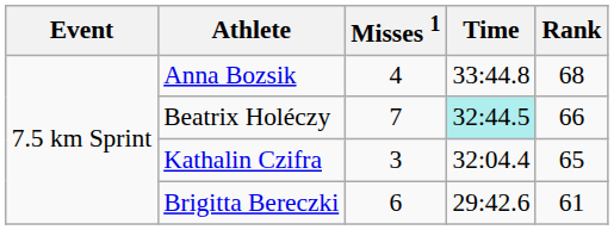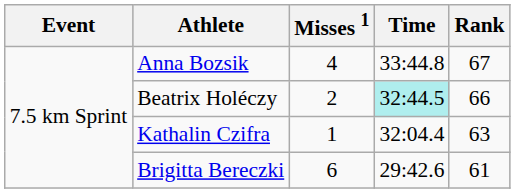Anna Bozsik | Rank: 68 -> 67
Beatrix Holéczy | Misses 1: 7 -> 2
Kathalin Czifra | Misses 1: 3 -> 1
Kathalin Czifra | Rank: 65 -> 63
